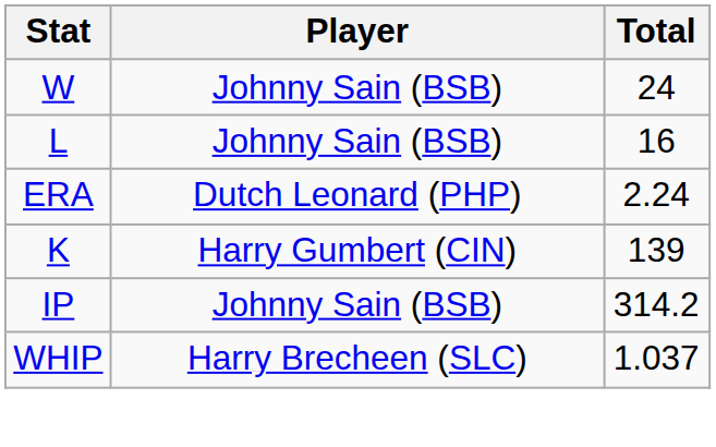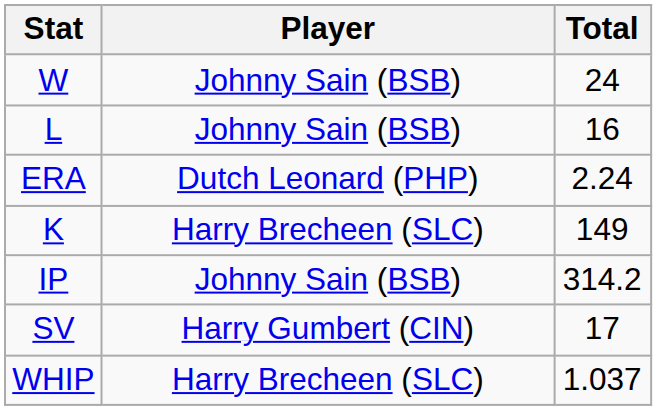K | Player: Harry Gumbert (CIN) -> Harry Brecheen (SLC)
K | Total: 139 -> 149
+ row: SV | Harry Gumbert (CIN) | 17
